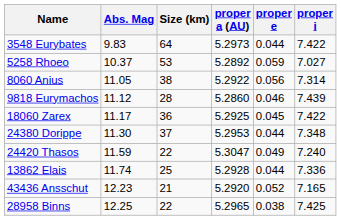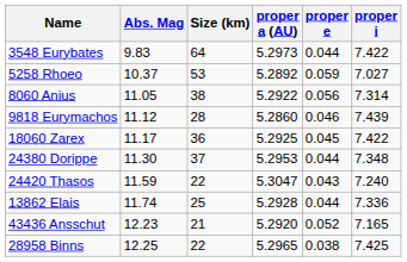24420 Thasos | proper e: 0.049 -> 0.043
